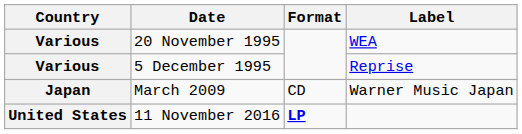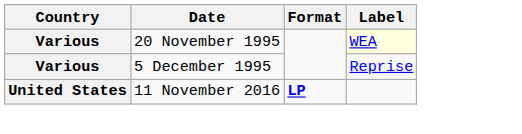20 November 1995 | Label: no background -> lightyellow background
- row: Japan | March 2009 | CD | Warner Music Japan
